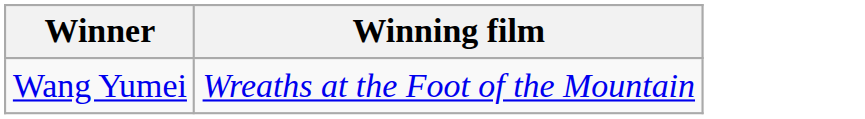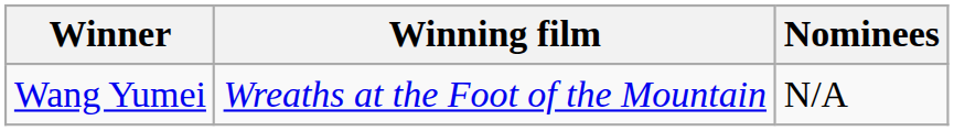+ column: Nominees | N/A
